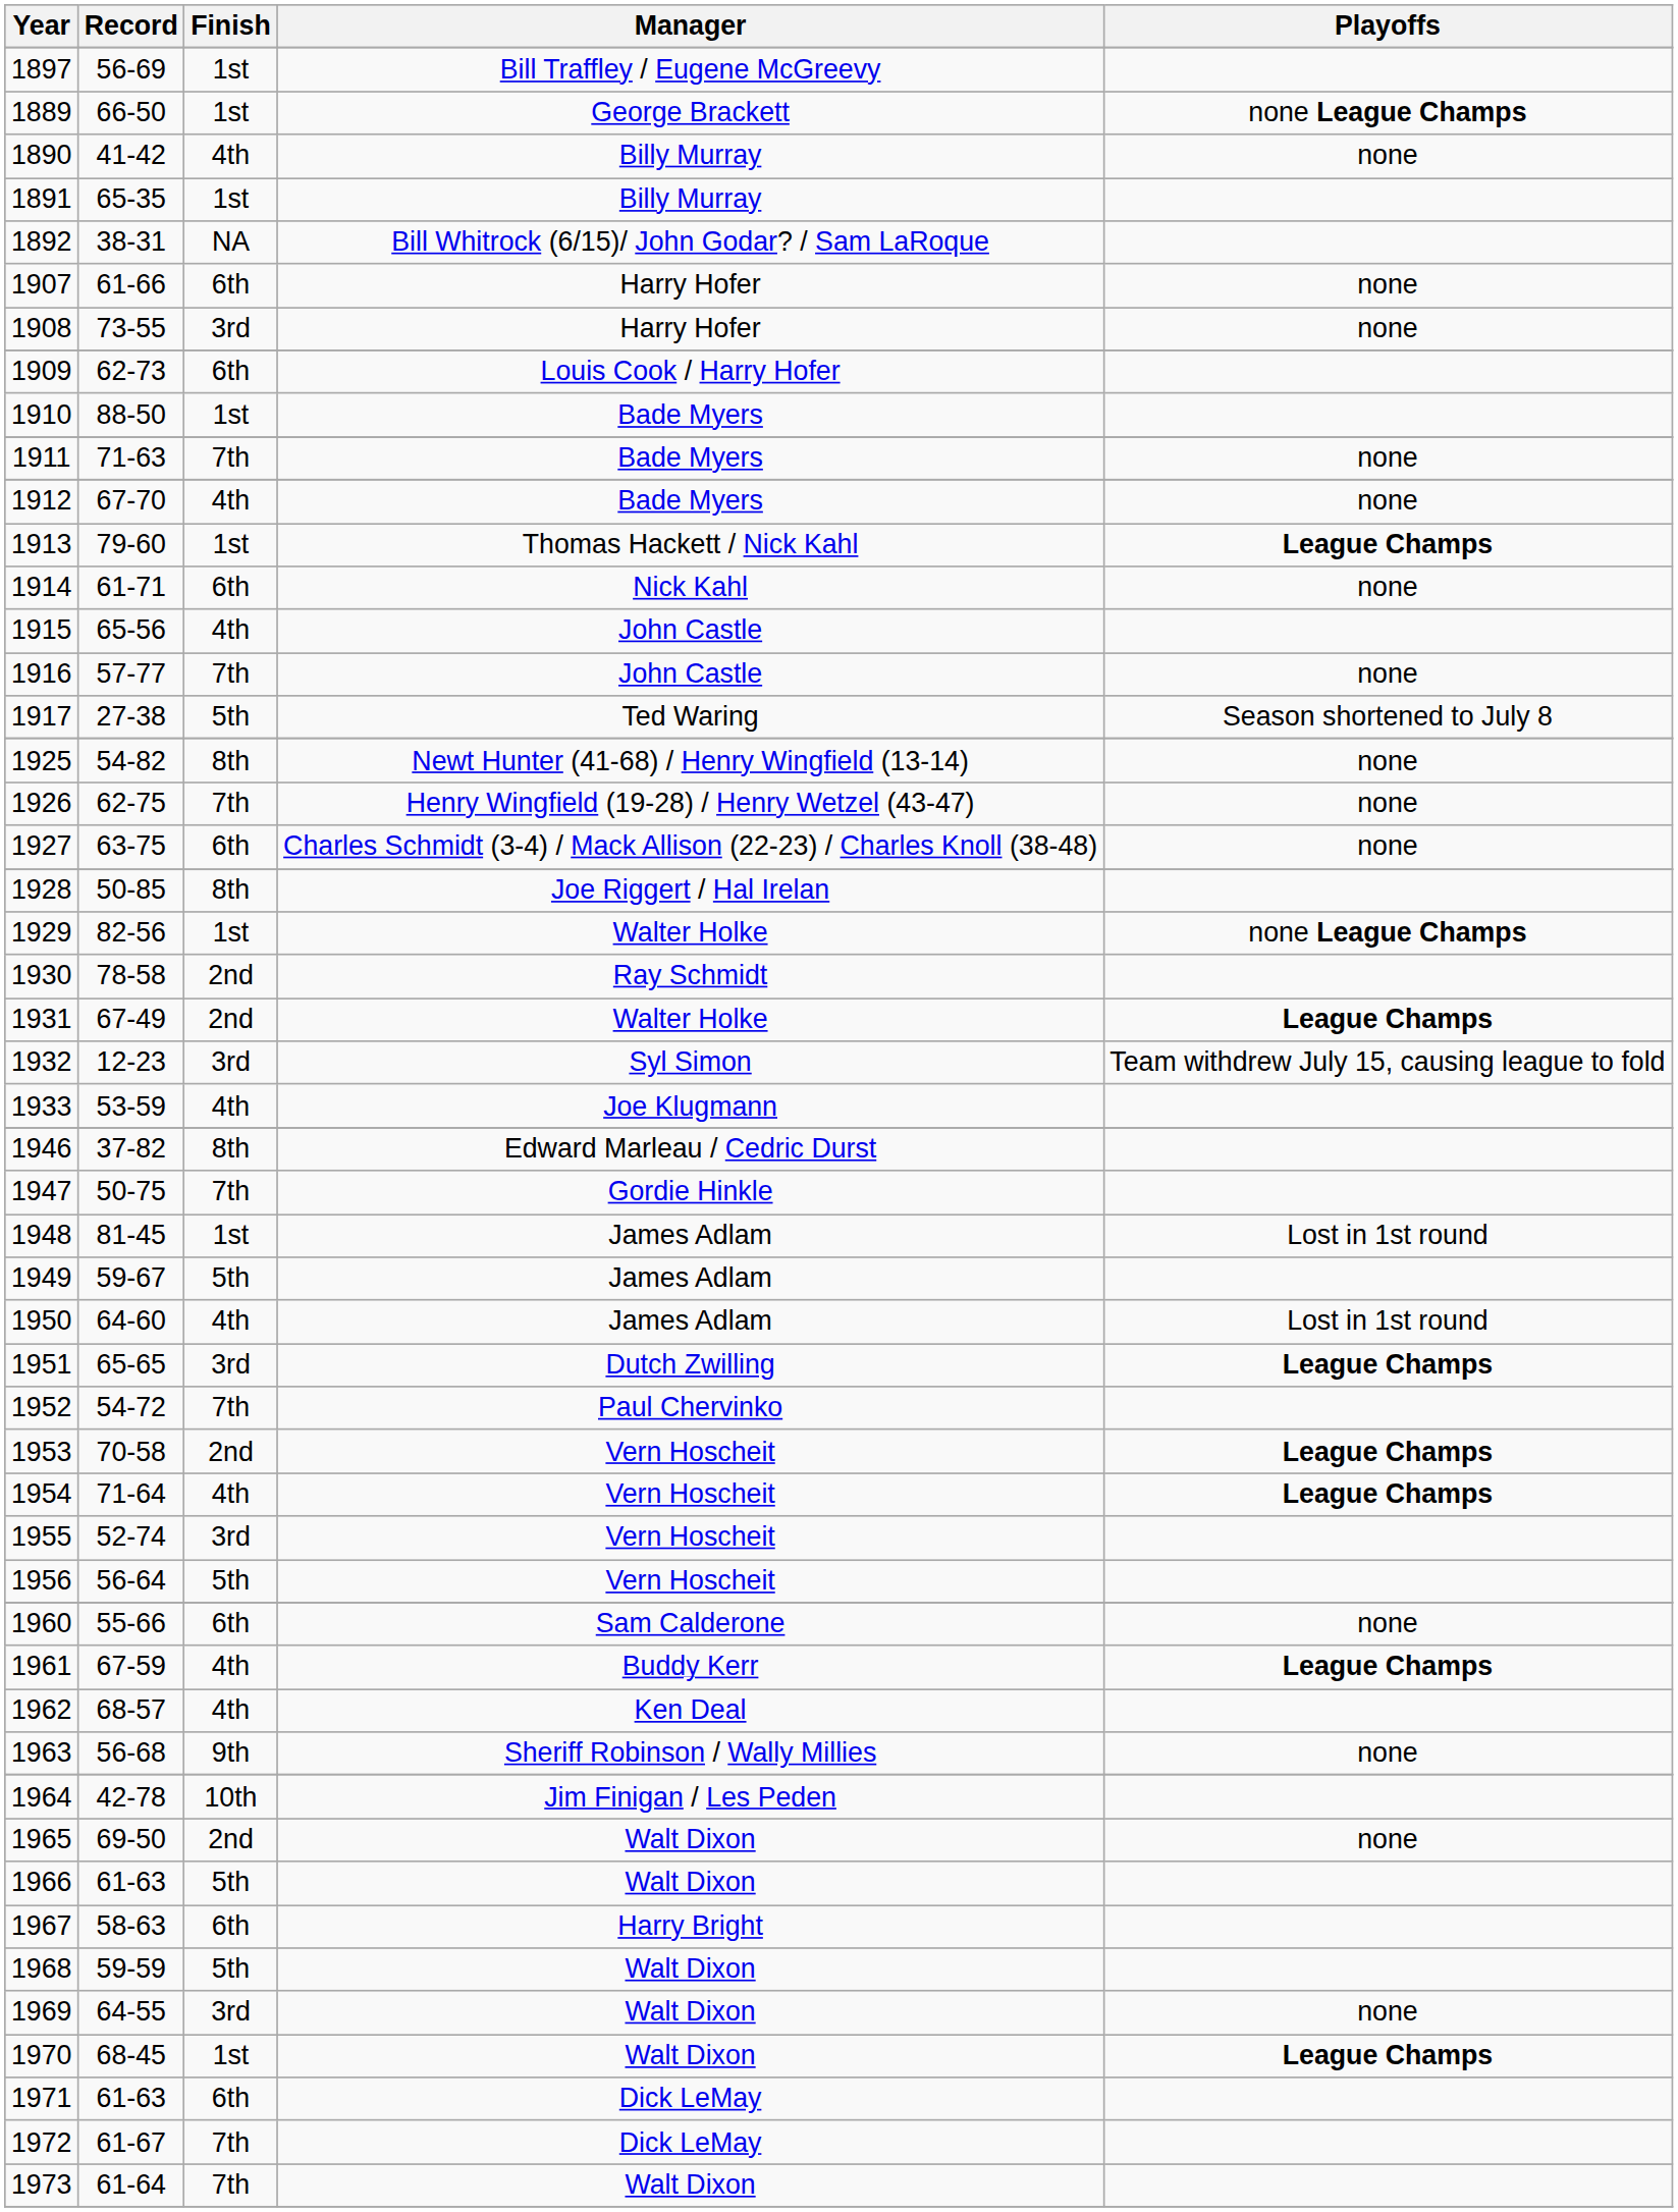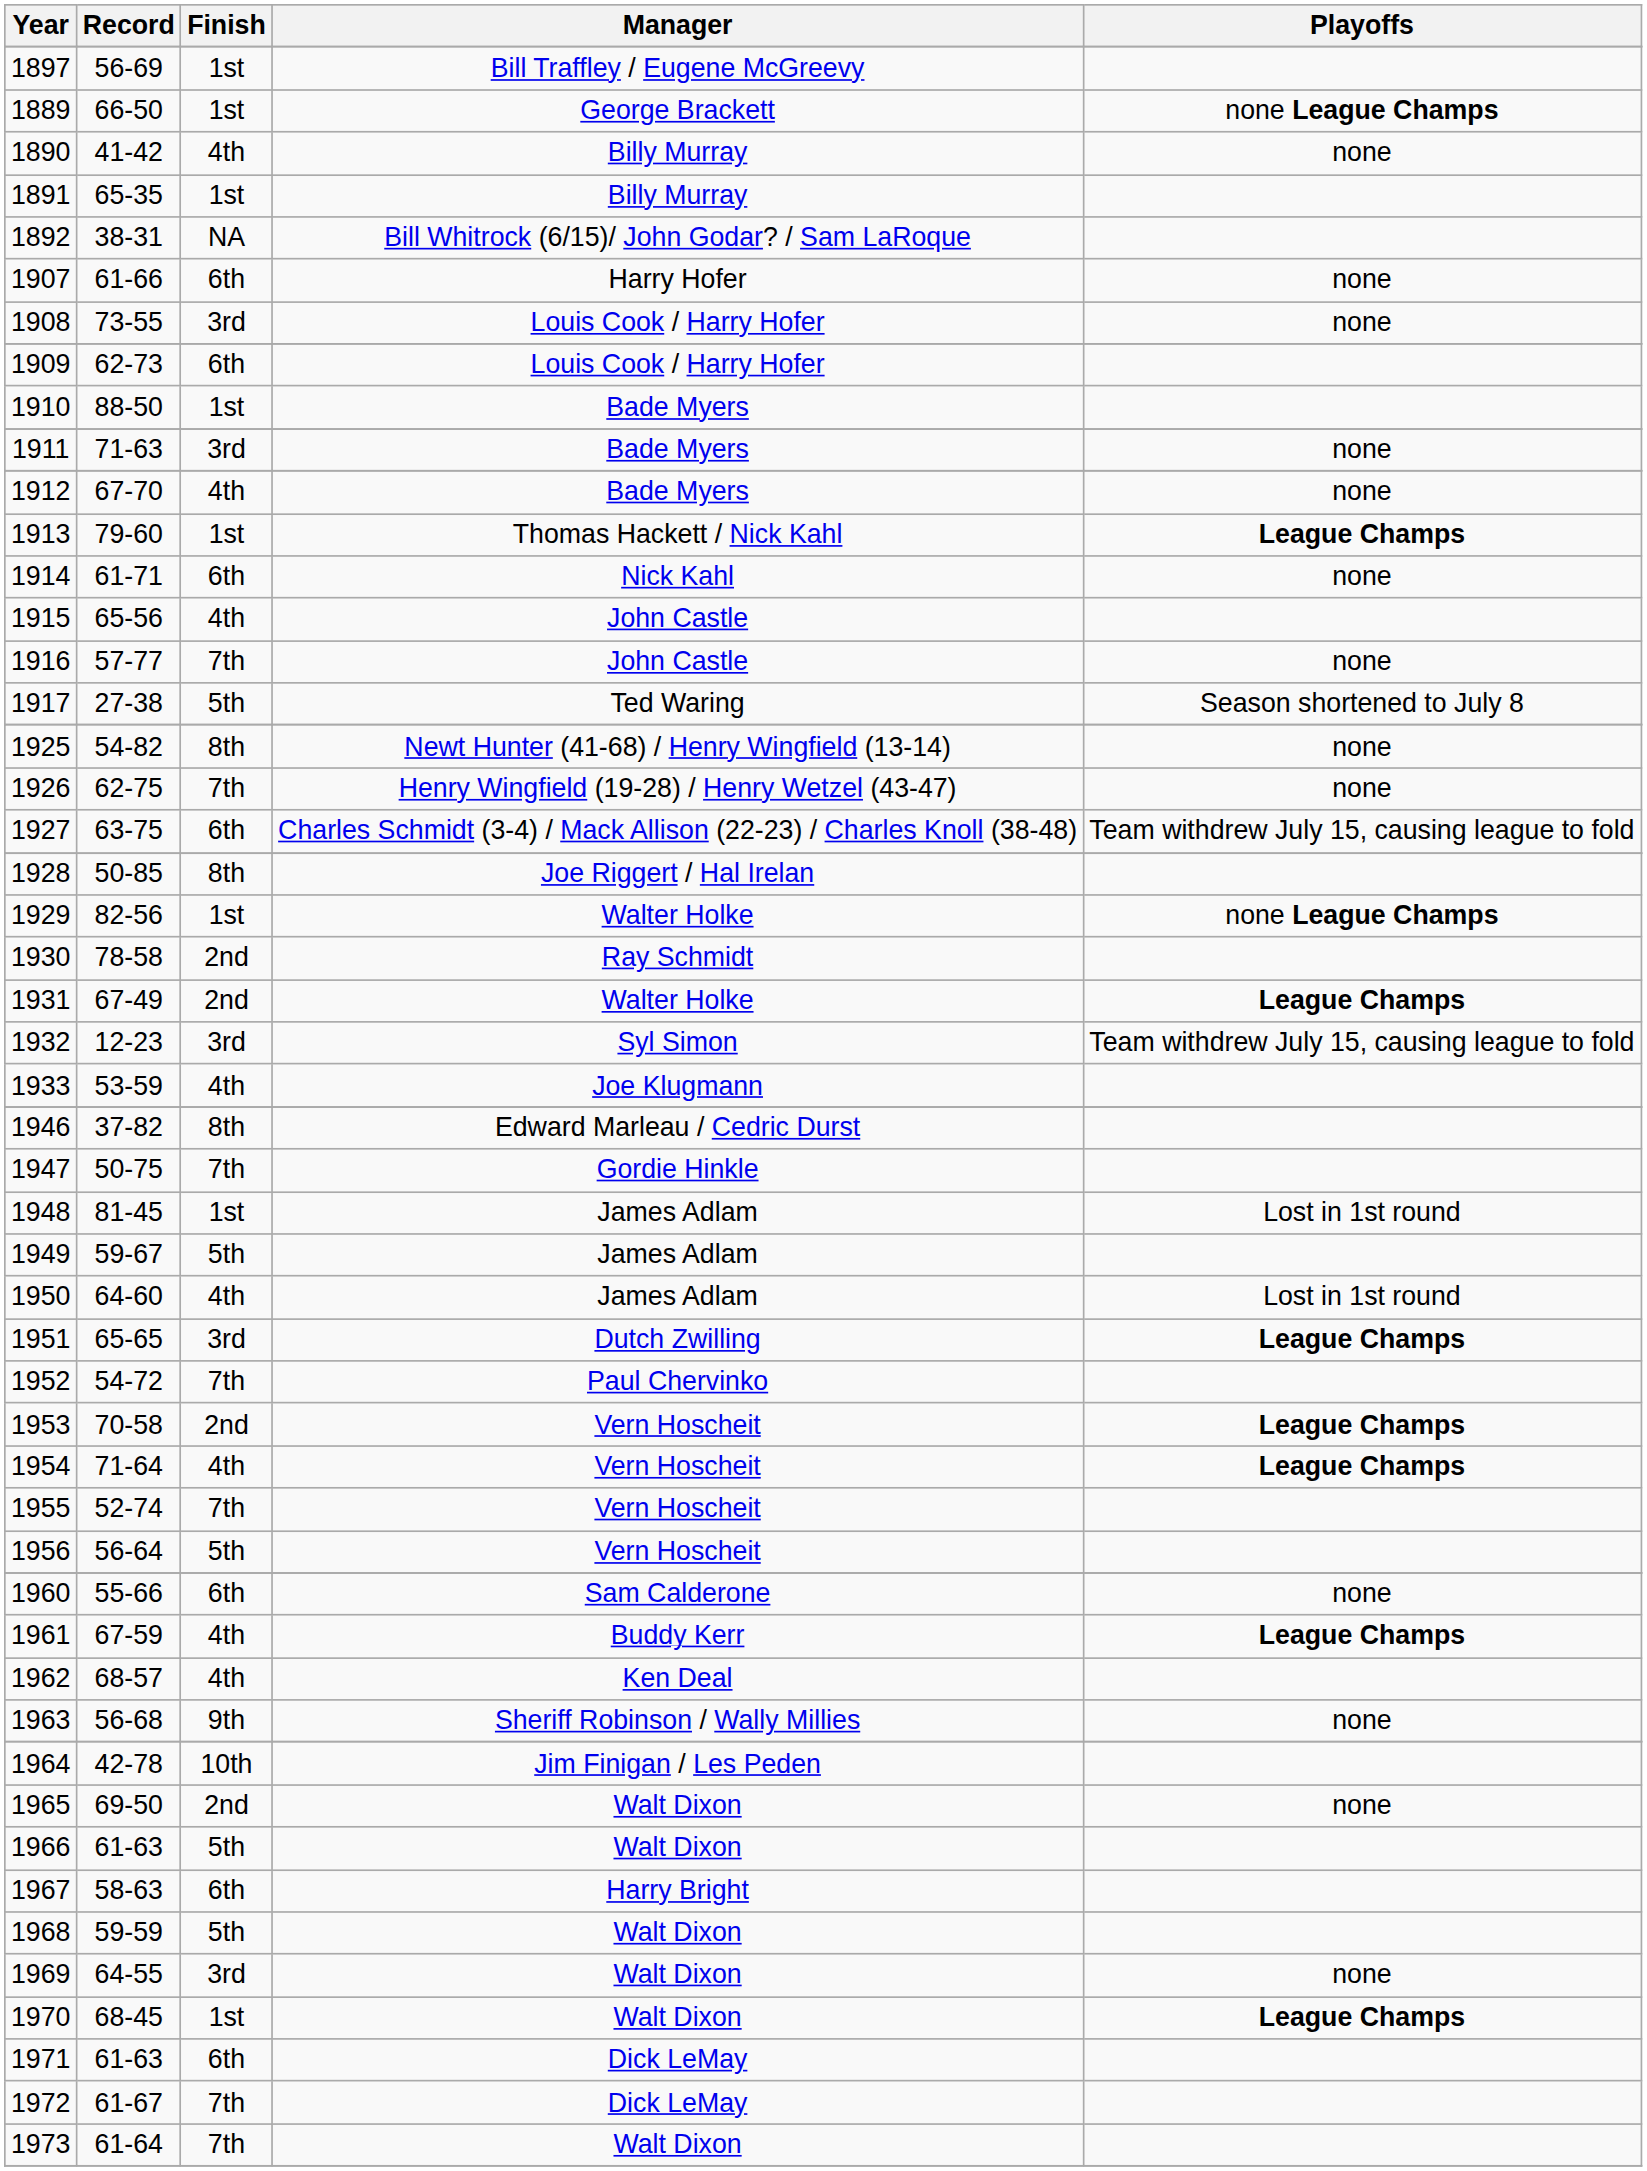1908 | Manager: Harry Hofer -> Louis Cook / Harry Hofer
1911 | Finish: 7th -> 3rd
1927 | Playoffs: none -> Team withdrew July 15, causing league to fold
1955 | Finish: 3rd -> 7th
